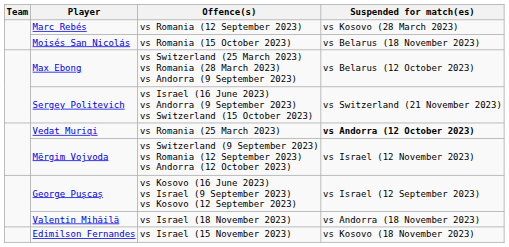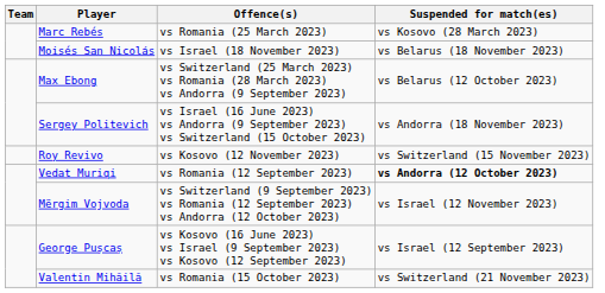Marc Rebés | Offence(s): vs Romania (12 September 2023) -> vs Romania (25 March 2023)
Moisés San Nicolás | Offence(s): vs Romania (15 October 2023) -> vs Israel (18 November 2023)
Sergey Politevich | Suspended for match(es): vs Switzerland (21 November 2023) -> vs Andorra (18 November 2023)
+ row: Roy Revivo | vs Kosovo (12 November 2023) | vs Switzerland (15 November 2023)
Vedat Muriqi | Offence(s): vs Romania (25 March 2023) -> vs Romania (12 September 2023)
Valentin Mihăilă | Offence(s): vs Israel (18 November 2023) -> vs Romania (15 October 2023)
Valentin Mihăilă | Suspended for match(es): vs Andorra (18 November 2023) -> vs Switzerland (21 November 2023)
- row: Edimilson Fernandes | vs Israel (15 November 2023) | vs Kosovo (18 November 2023)
